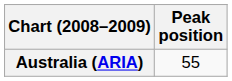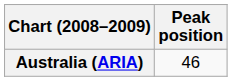Australia (ARIA) | Peak position: 55 -> 46
